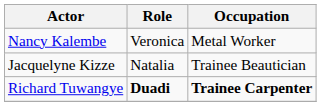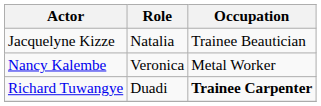rows swapped: Nancy Kalembe <-> Jacquelyne Kizze
Richard Tuwangye | Role: bold -> normal
